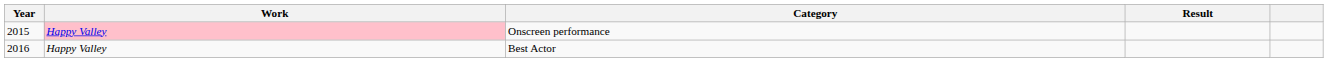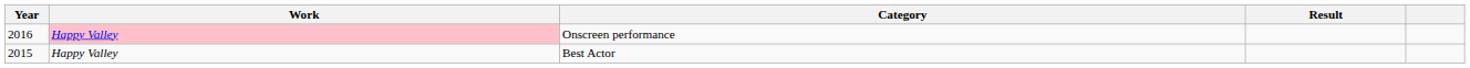Onscreen performance | Year: 2015 -> 2016
Best Actor | Year: 2016 -> 2015
